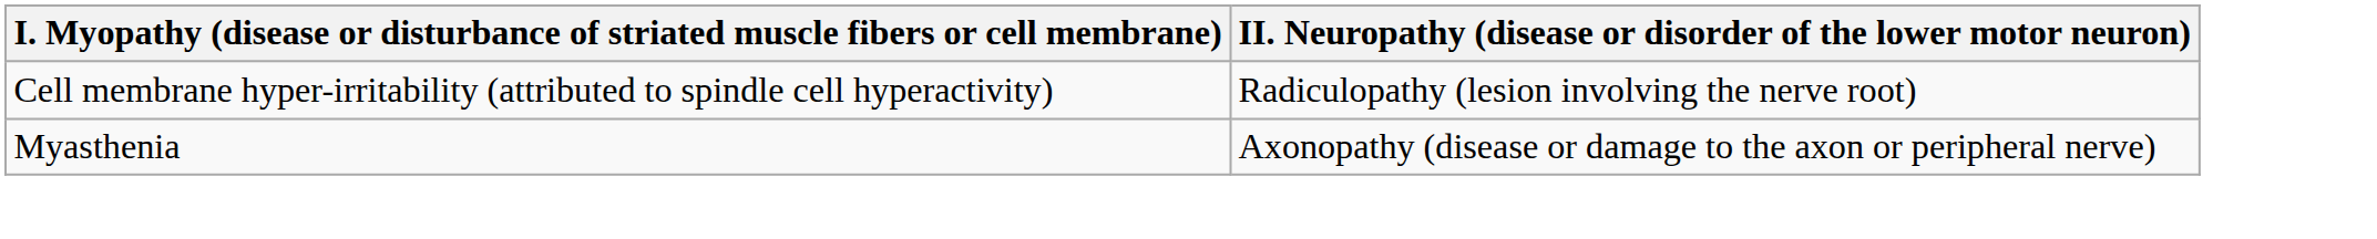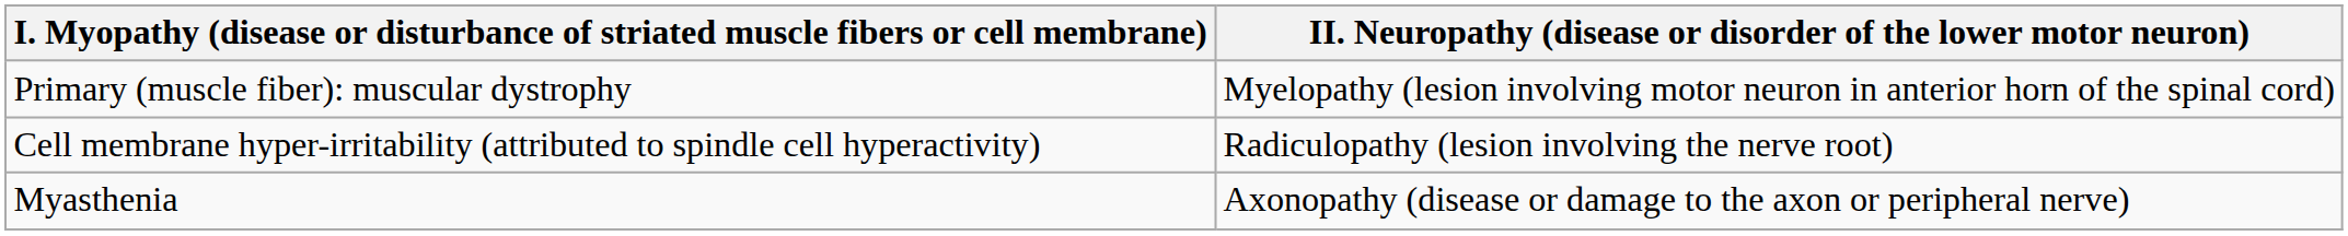+ row: Primary (muscle fiber): muscular dystrophy | Myelopathy (lesion involving motor neuron in anterior horn of the spinal cord)
